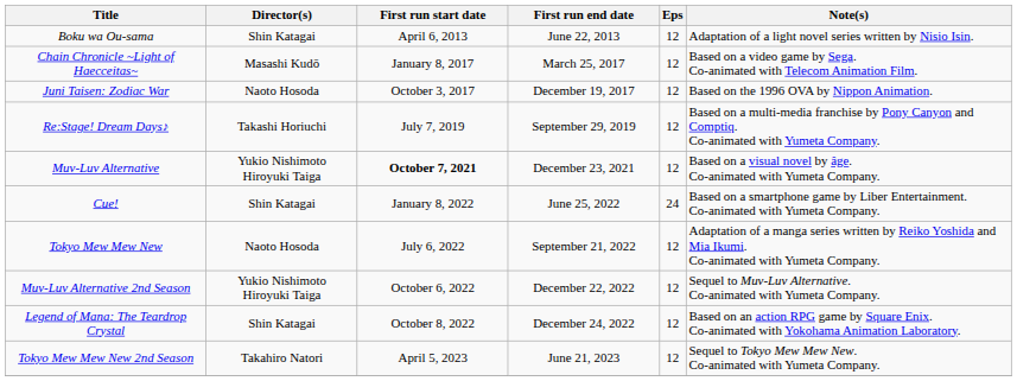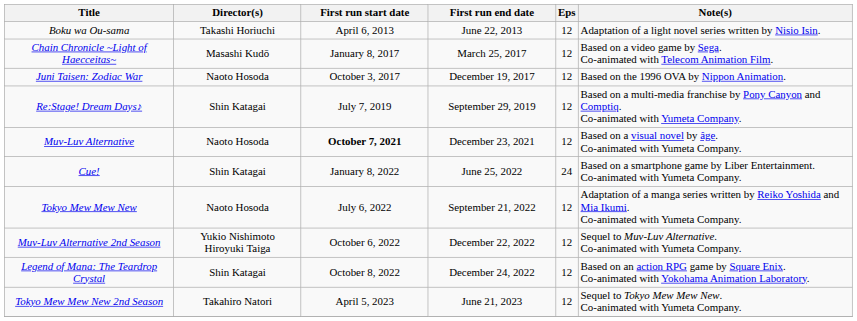Boku wa Ou-sama | Director(s): Shin Katagai -> Takashi Horiuchi
Re:Stage! Dream Days♪ | Director(s): Takashi Horiuchi -> Shin Katagai
Muv-Luv Alternative | Director(s): Yukio Nishimoto Hiroyuki Taiga -> Naoto Hosoda
